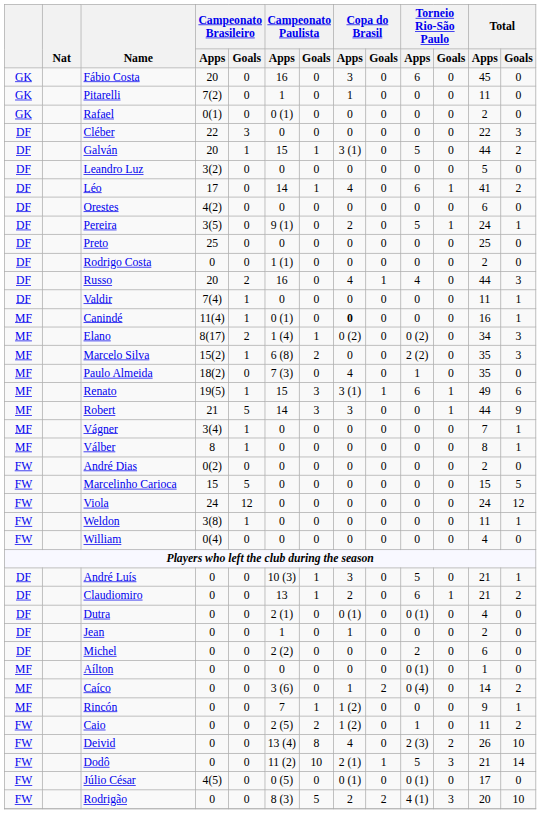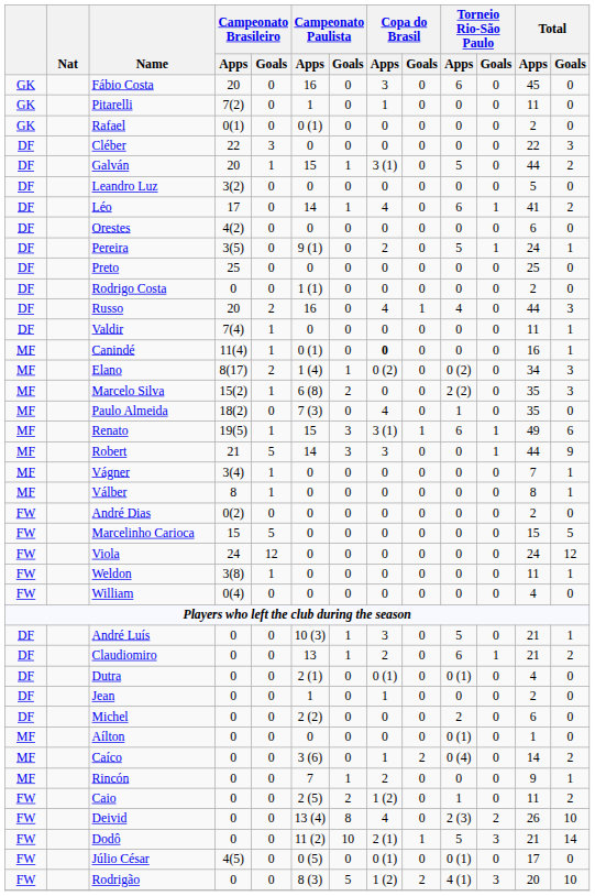Rincón | Copa do Brasil / Apps: 1 (2) -> 2
Rodrigão | Copa do Brasil / Apps: 2 -> 1 (2)
